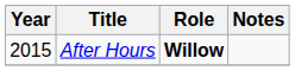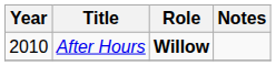After Hours | Year: 2015 -> 2010
